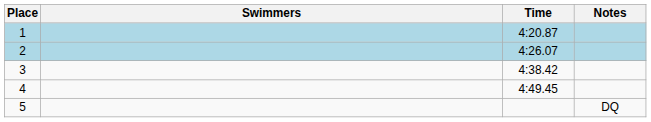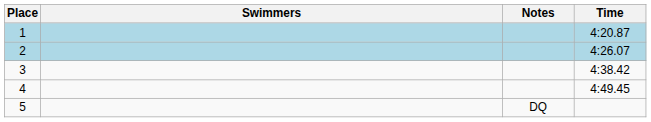columns swapped: Time <-> Notes
